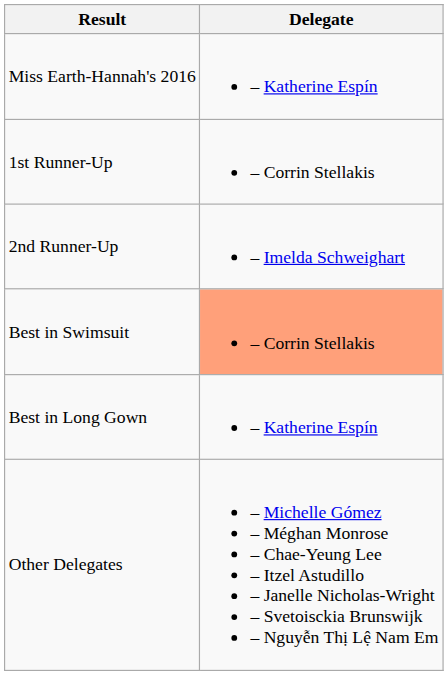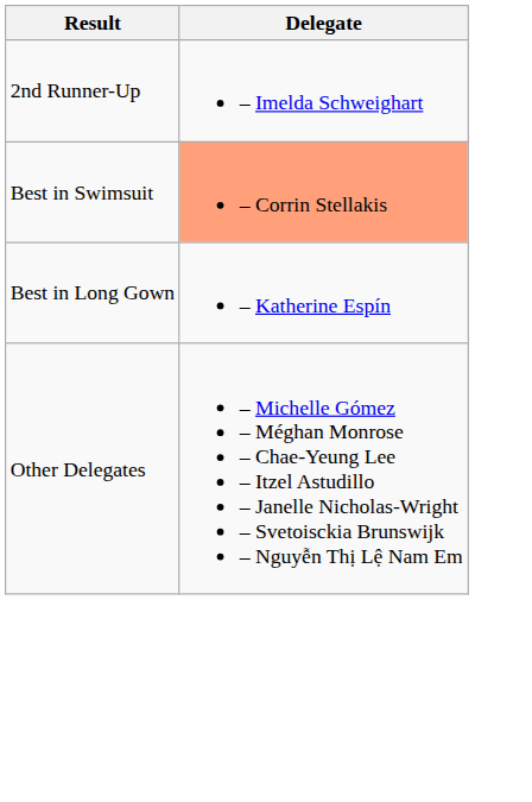- row: Miss Earth-Hannah's 2016 | – Katherine Espín
- row: 1st Runner-Up | – Corrin Stellakis
